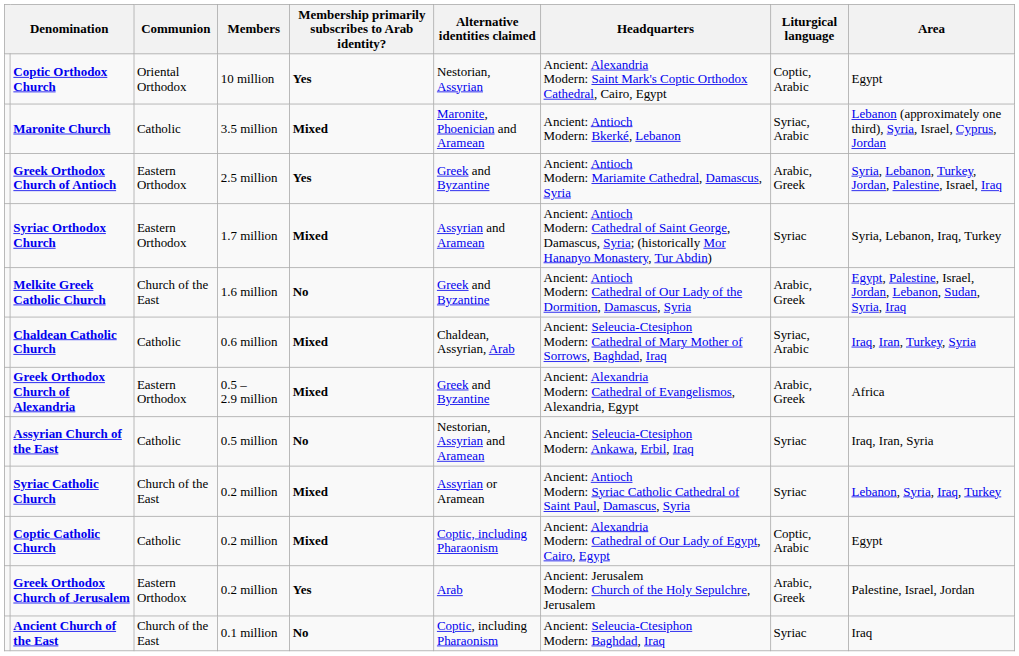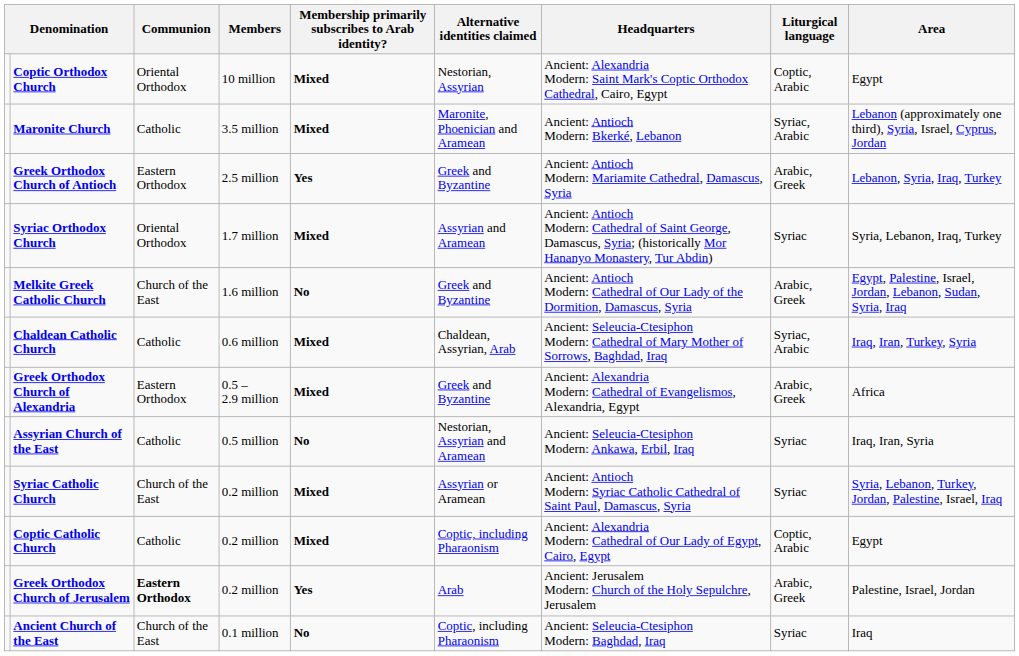Coptic Orthodox Church | Membership primarily subscribes to Arab identity?: Yes -> Mixed
Greek Orthodox Church of Antioch | Area: Syria, Lebanon, Turkey, Jordan, Palestine, Israel, Iraq -> Lebanon, Syria, Iraq, Turkey
Syriac Orthodox Church | Communion: Eastern Orthodox -> Oriental Orthodox
Syriac Catholic Church | Area: Lebanon, Syria, Iraq, Turkey -> Syria, Lebanon, Turkey, Jordan, Palestine, Israel, Iraq
Greek Orthodox Church of Jerusalem | Communion: normal -> bold
